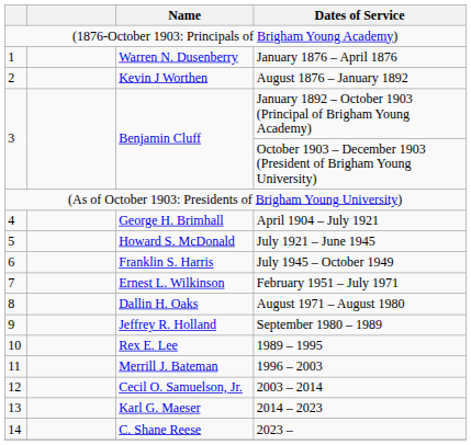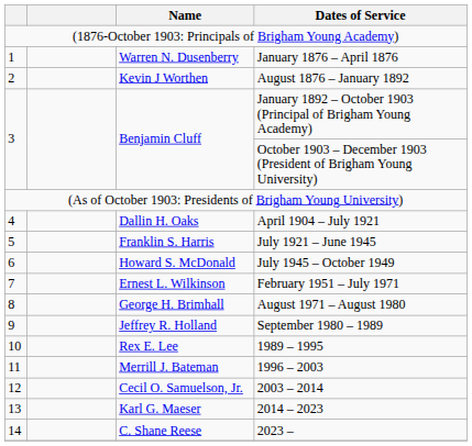April 1904 – July 1921 | Name: George H. Brimhall -> Dallin H. Oaks
July 1921 – June 1945 | Name: Howard S. McDonald -> Franklin S. Harris
July 1945 – October 1949 | Name: Franklin S. Harris -> Howard S. McDonald
August 1971 – August 1980 | Name: Dallin H. Oaks -> George H. Brimhall
